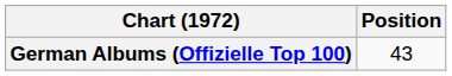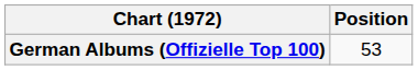German Albums (Offizielle Top 100) | Position: 43 -> 53
